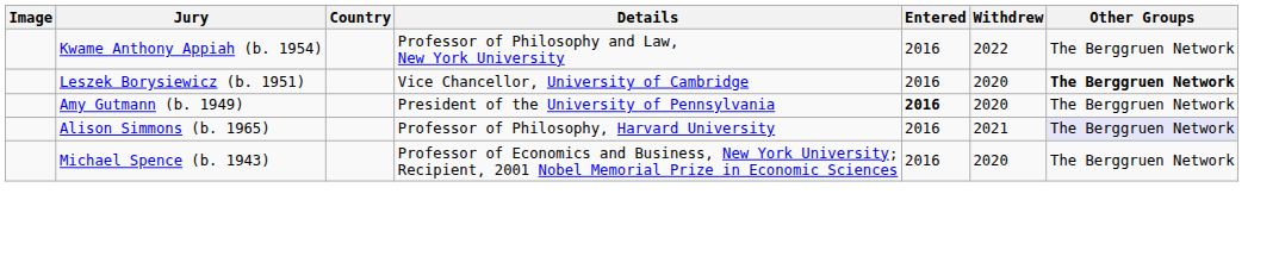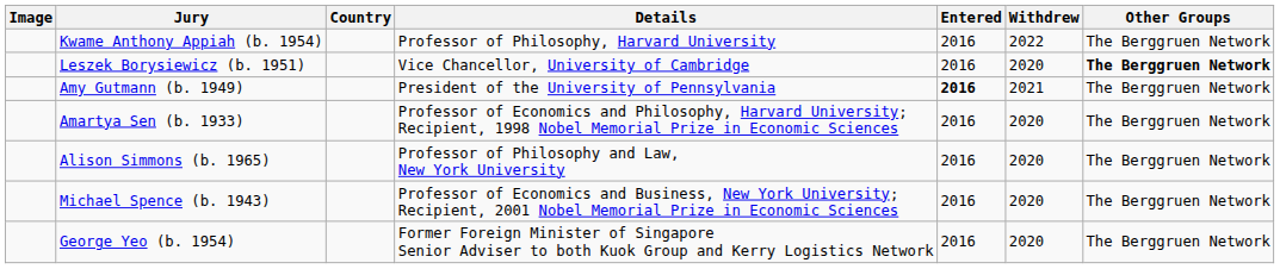Kwame Anthony Appiah (b. 1954) | Details: Professor of Philosophy and Law, New York University -> Professor of Philosophy, Harvard University
Amy Gutmann (b. 1949) | Withdrew: 2020 -> 2021
+ row: Amartya Sen (b. 1933) | Professor of Economics and Philosophy, Harvard University; Recipient, 1998 Nobel Memorial Prize in Economic Sciences | 2016 | 2020 | The Berggruen Network
Alison Simmons (b. 1965) | Details: Professor of Philosophy, Harvard University -> Professor of Philosophy and Law, New York University
Alison Simmons (b. 1965) | Withdrew: 2021 -> 2020
Alison Simmons (b. 1965) | Other Groups: lavender background -> no background
+ row: George Yeo (b. 1954) | Former Foreign Minister of Singapore Senior Adviser to both Kuok Group and Kerry Logistics Network | 2016 | 2020 | The Berggruen Network
